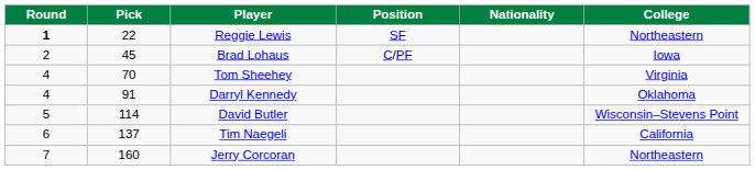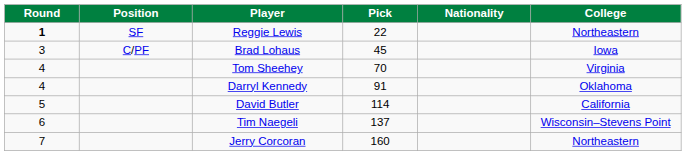columns swapped: Pick <-> Position
Brad Lohaus | Round: 2 -> 3
David Butler | College: Wisconsin–Stevens Point -> California
Tim Naegeli | College: California -> Wisconsin–Stevens Point
